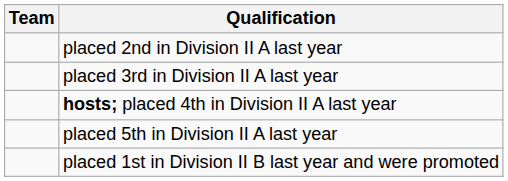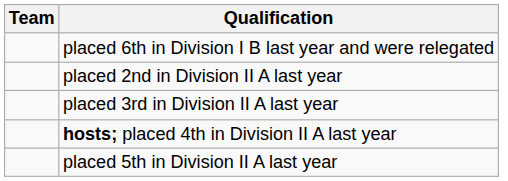+ row: placed 6th in Division I B last year and were relegated
- row: placed 1st in Division II B last year and were promoted
